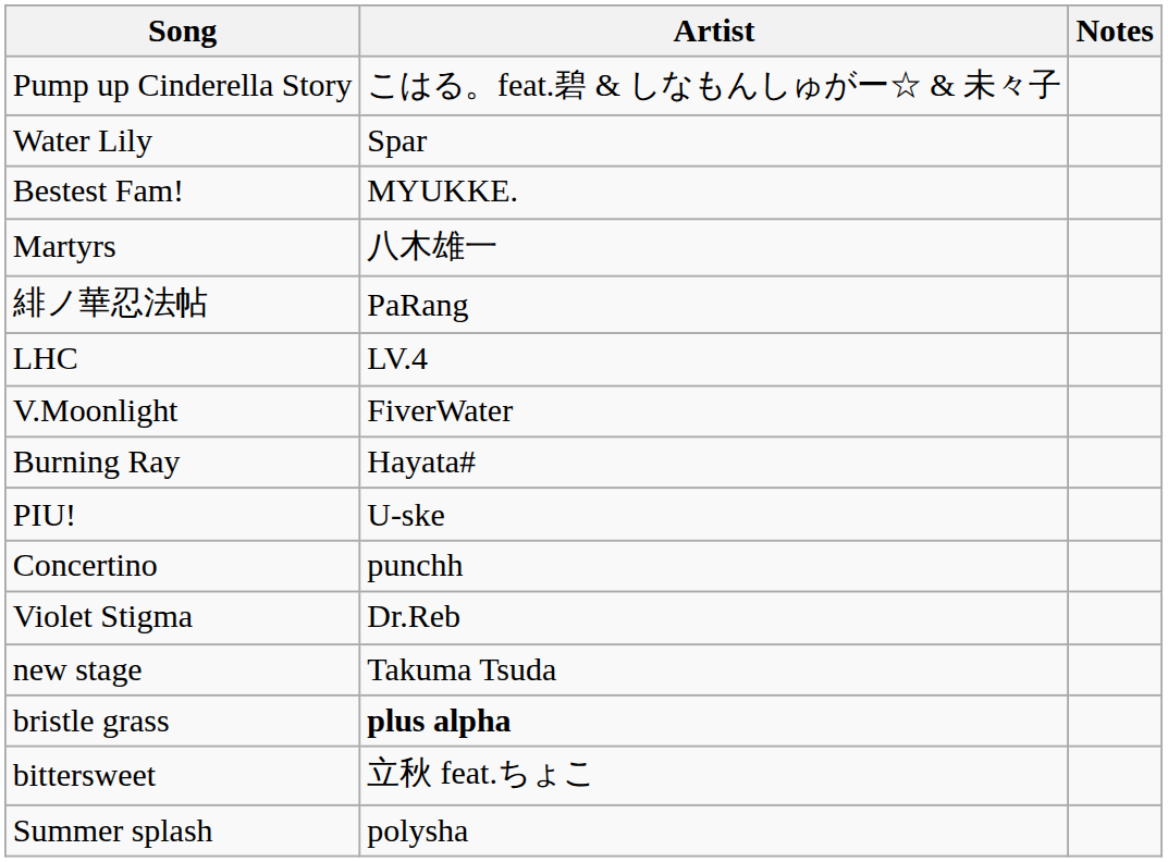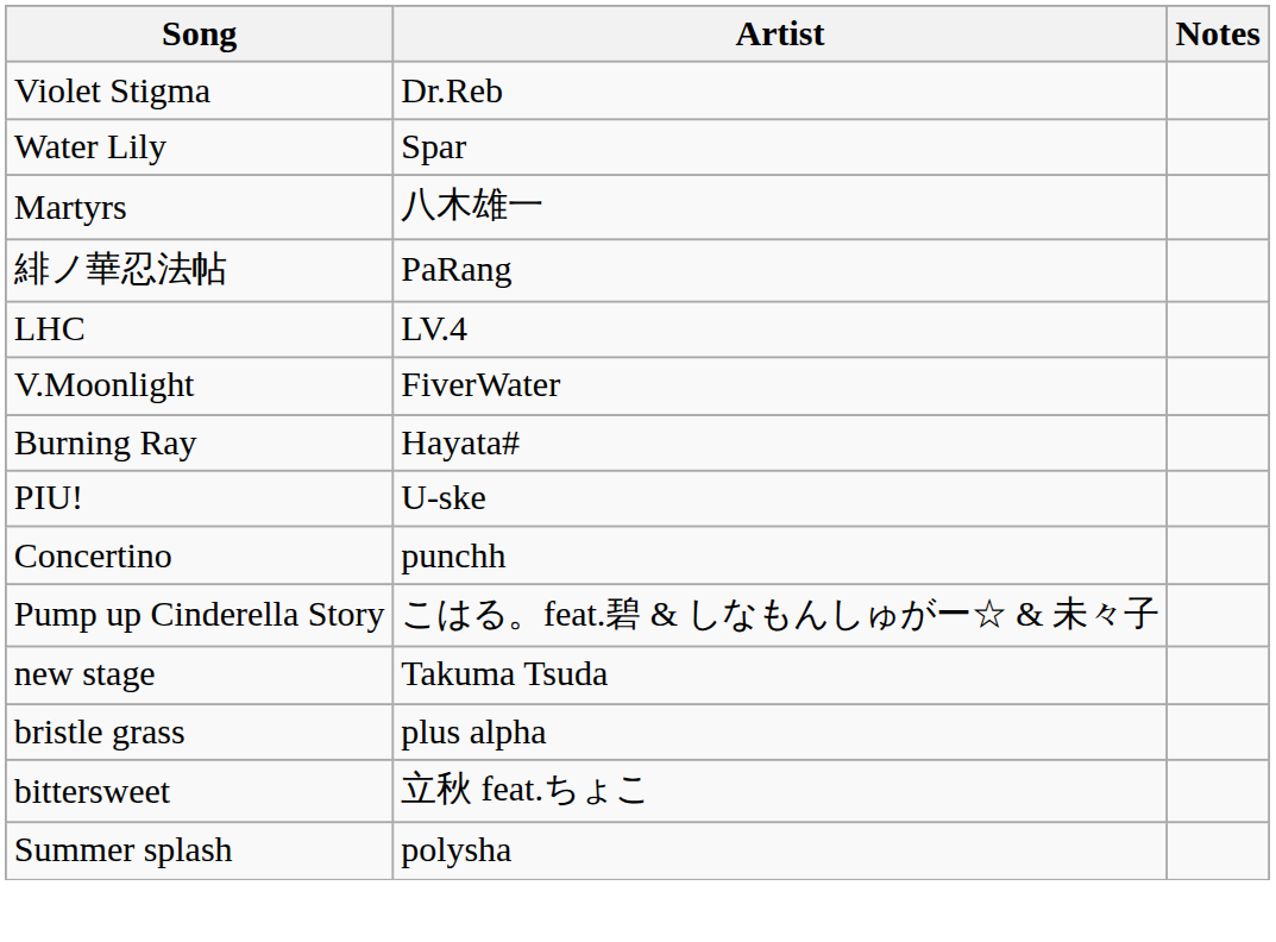rows swapped: Violet Stigma <-> Pump up Cinderella Story
- row: Bestest Fam! | MYUKKE.
bristle grass | Artist: bold -> normal
